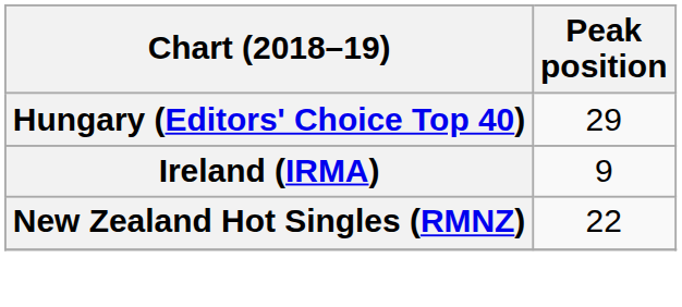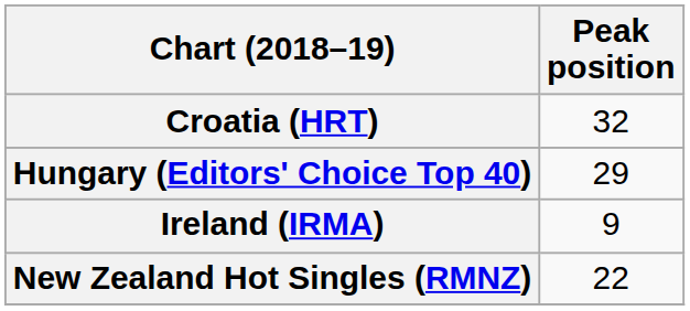+ row: Croatia (HRT) | 32
